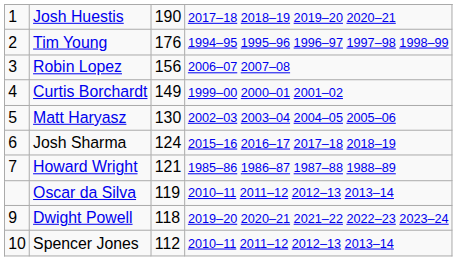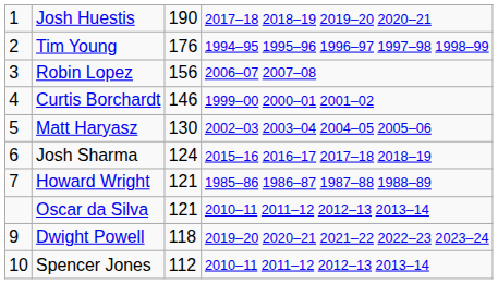Curtis Borchardt | column 3: 149 -> 146
Oscar da Silva | column 3: 119 -> 121
